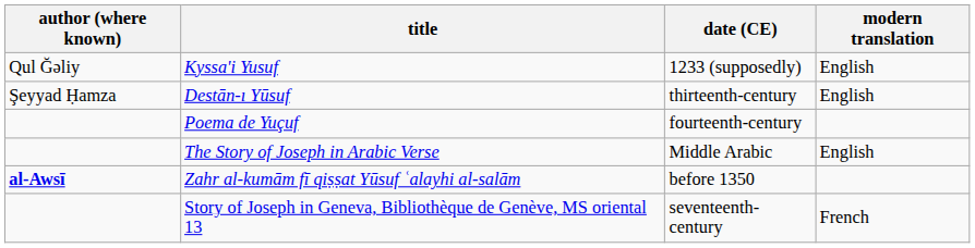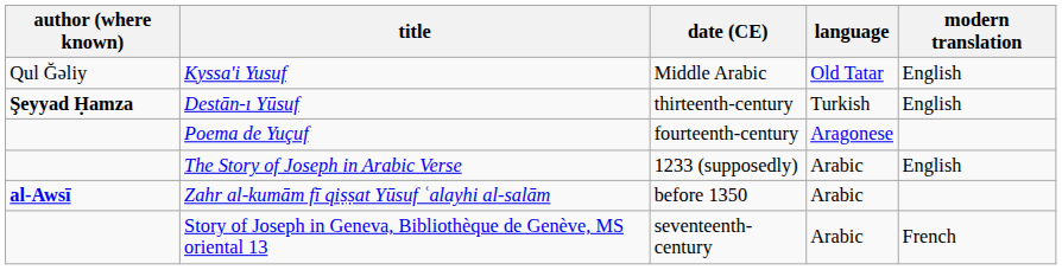+ column: language | Old Tatar | Turkish | Aragonese | Arabic | Arabic | Arabic
Kyssa'i Yusuf | date (CE): 1233 (supposedly) -> Middle Arabic
Destān-ı Yūsuf | author (where known): normal -> bold
The Story of Joseph in Arabic Verse | date (CE): Middle Arabic -> 1233 (supposedly)
